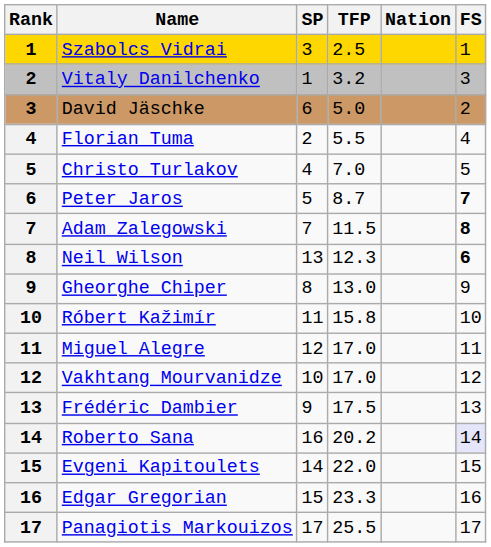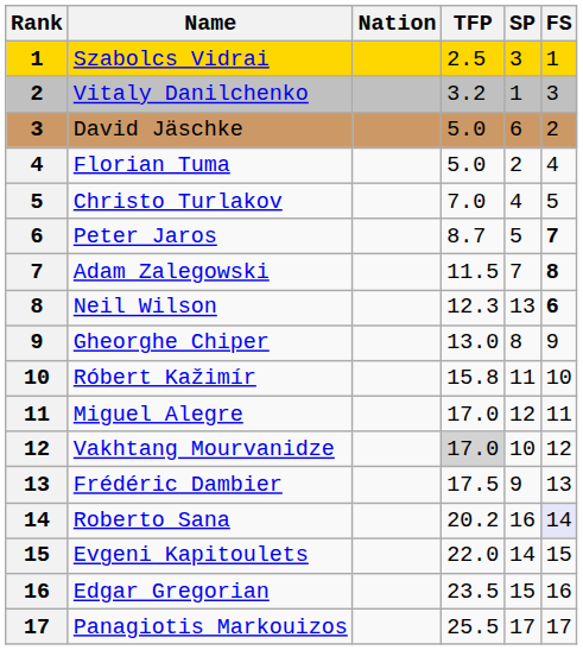columns swapped: Nation <-> SP
Florian Tuma | TFP: 5.5 -> 5.0
Vakhtang Mourvanidze | TFP: no background -> lightgrey background
Edgar Gregorian | TFP: 23.3 -> 23.5
